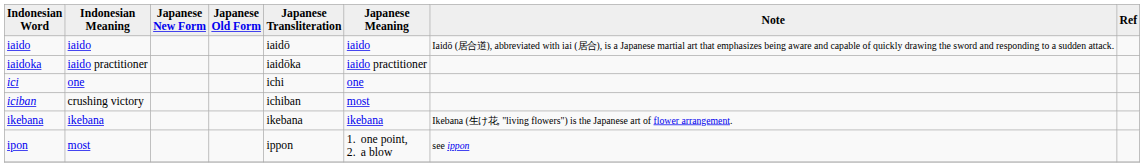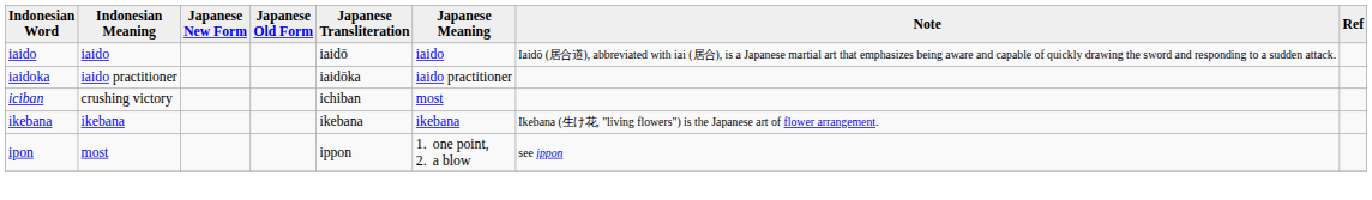- row: ici | one | ichi | one
